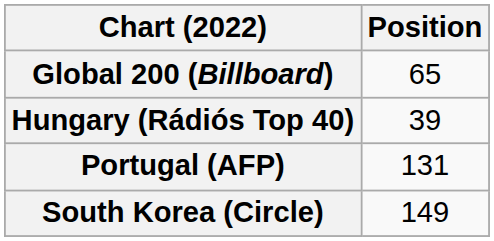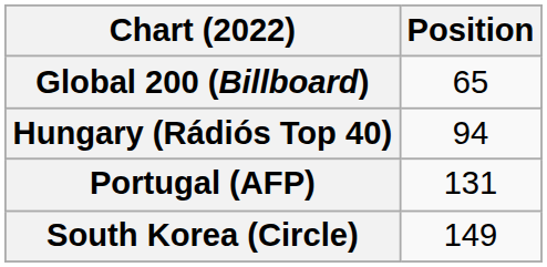Hungary (Rádiós Top 40) | Position: 39 -> 94
